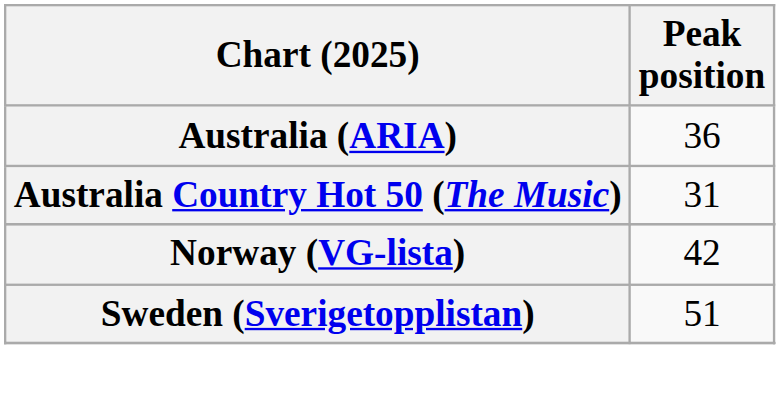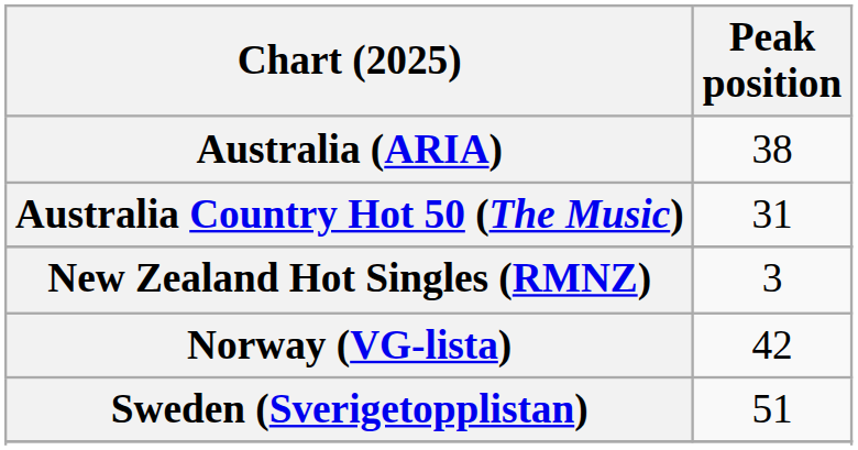Australia (ARIA) | Peak position: 36 -> 38
+ row: New Zealand Hot Singles (RMNZ) | 3
